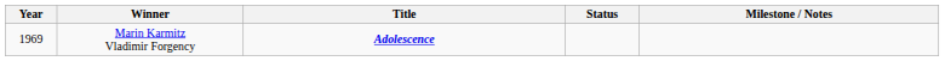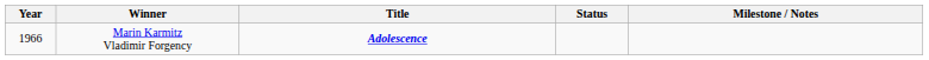Marin Karmitz Vladimir Forgency | Year: 1969 -> 1966
